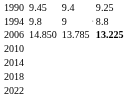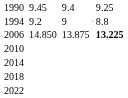1994 | column 3: 9.8 -> 9.2
2006 | column 5: 13.785 -> 13.875
